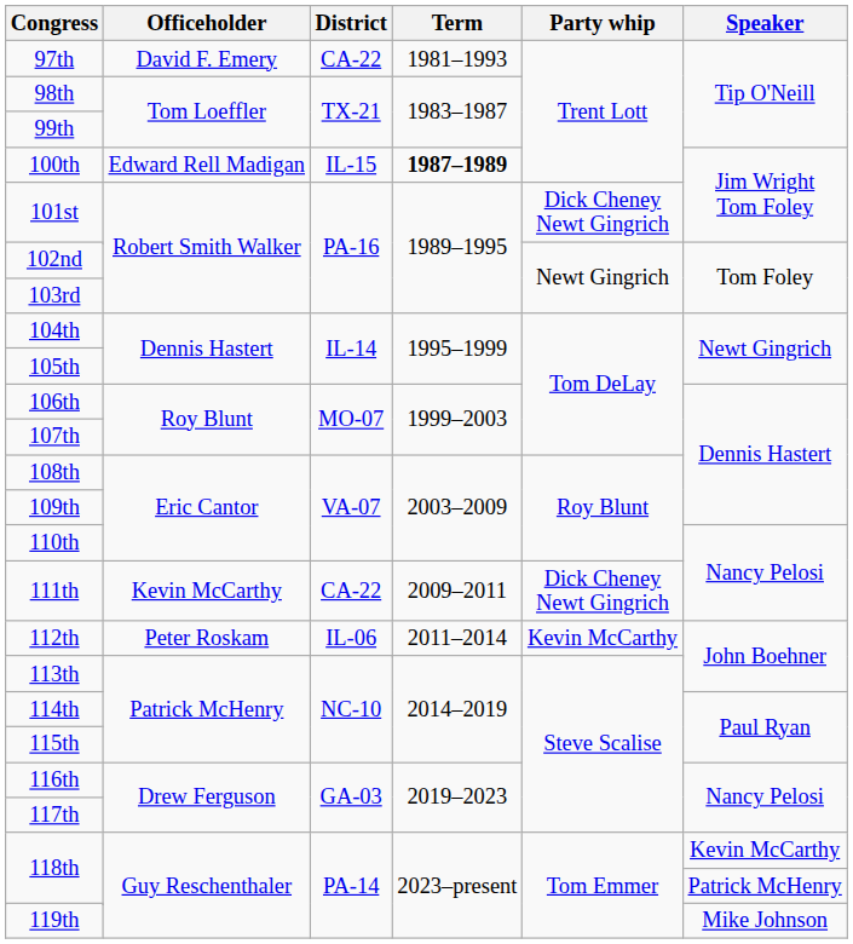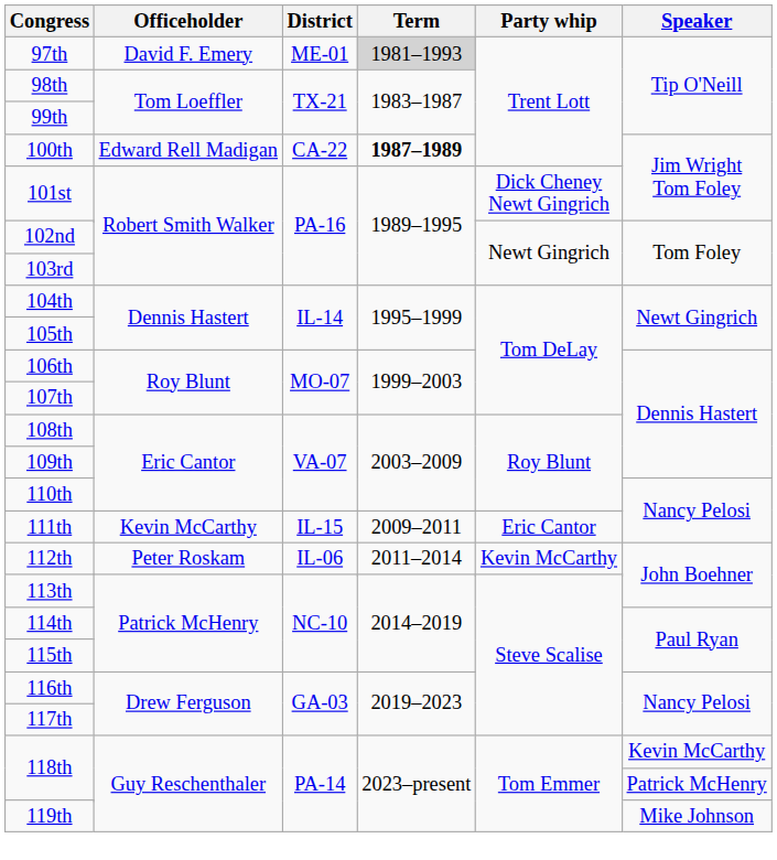97th | District: CA-22 -> ME-01
97th | Term: no background -> lightgrey background
100th | District: IL-15 -> CA-22
111th | District: CA-22 -> IL-15
111th | Party whip: Dick Cheney Newt Gingrich -> Eric Cantor
